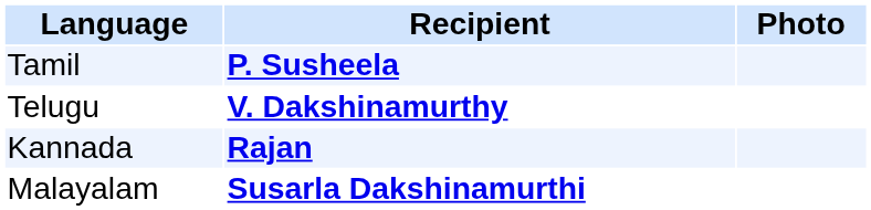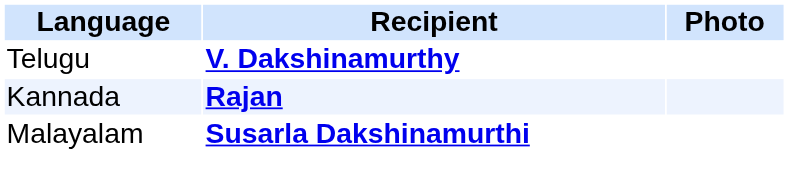- row: Tamil | P. Susheela
